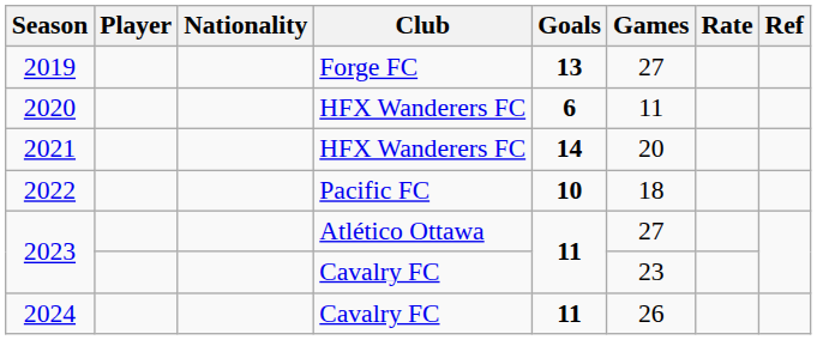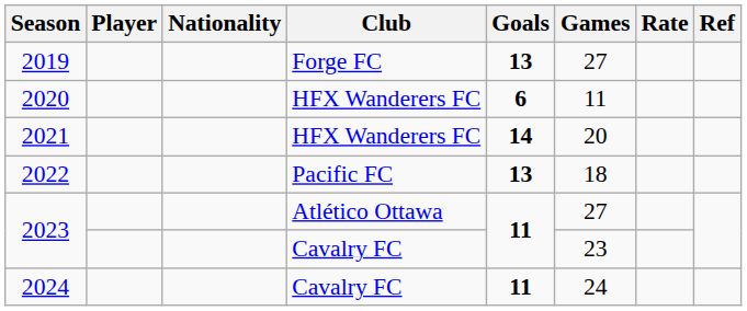2022 | Goals: 10 -> 13
2024 | Games: 26 -> 24
